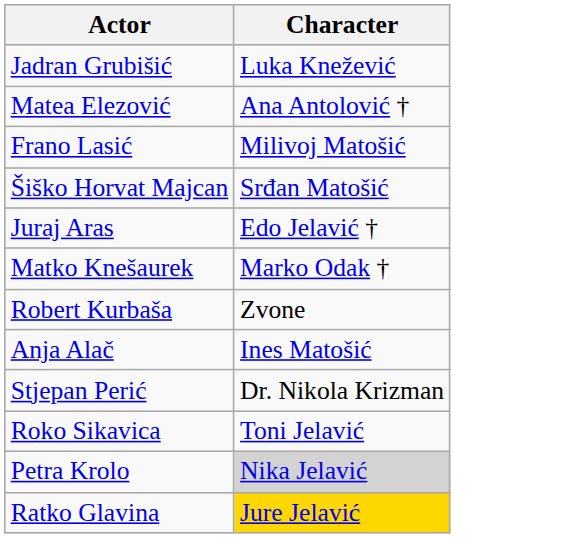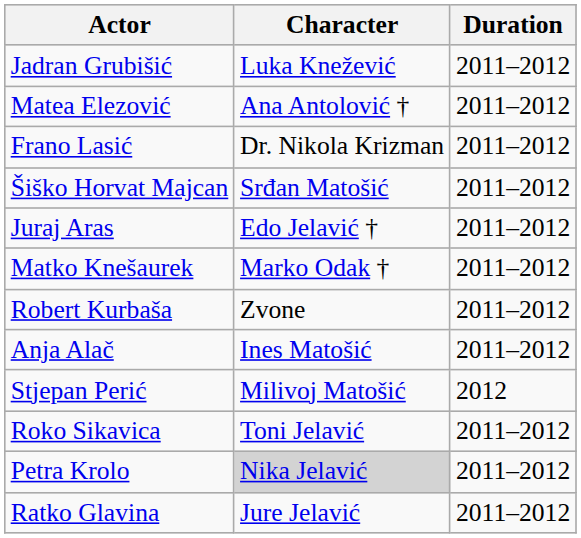+ column: Duration | 2011–2012 | 2011–2012 | 2011–2012 | 2011–2012 | 2011–2012 | 2011–2012 | 2011–2012 | 2011–2012 | 2012 | 2011–2012 | 2011–2012 | 2011–2012
Frano Lasić | Character: Milivoj Matošić -> Dr. Nikola Krizman
Stjepan Perić | Character: Dr. Nikola Krizman -> Milivoj Matošić
Ratko Glavina | Character: gold background -> no background
